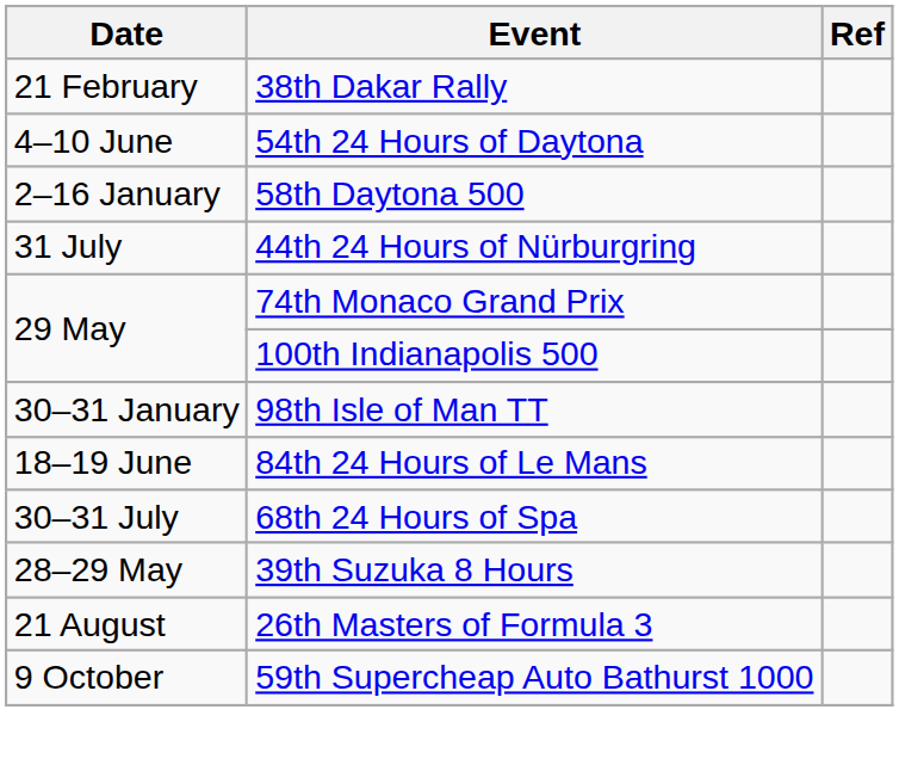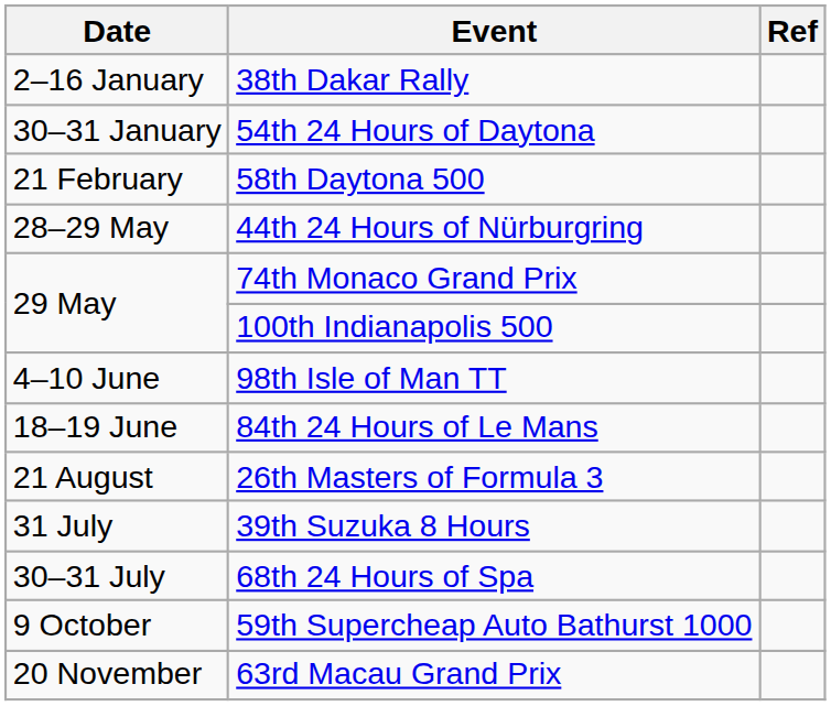38th Dakar Rally | Date: 21 February -> 2–16 January
54th 24 Hours of Daytona | Date: 4–10 June -> 30–31 January
58th Daytona 500 | Date: 2–16 January -> 21 February
44th 24 Hours of Nürburgring | Date: 31 July -> 28–29 May
98th Isle of Man TT | Date: 30–31 January -> 4–10 June
rows swapped: 68th 24 Hours of Spa <-> 26th Masters of Formula 3
39th Suzuka 8 Hours | Date: 28–29 May -> 31 July
+ row: 20 November | 63rd Macau Grand Prix
